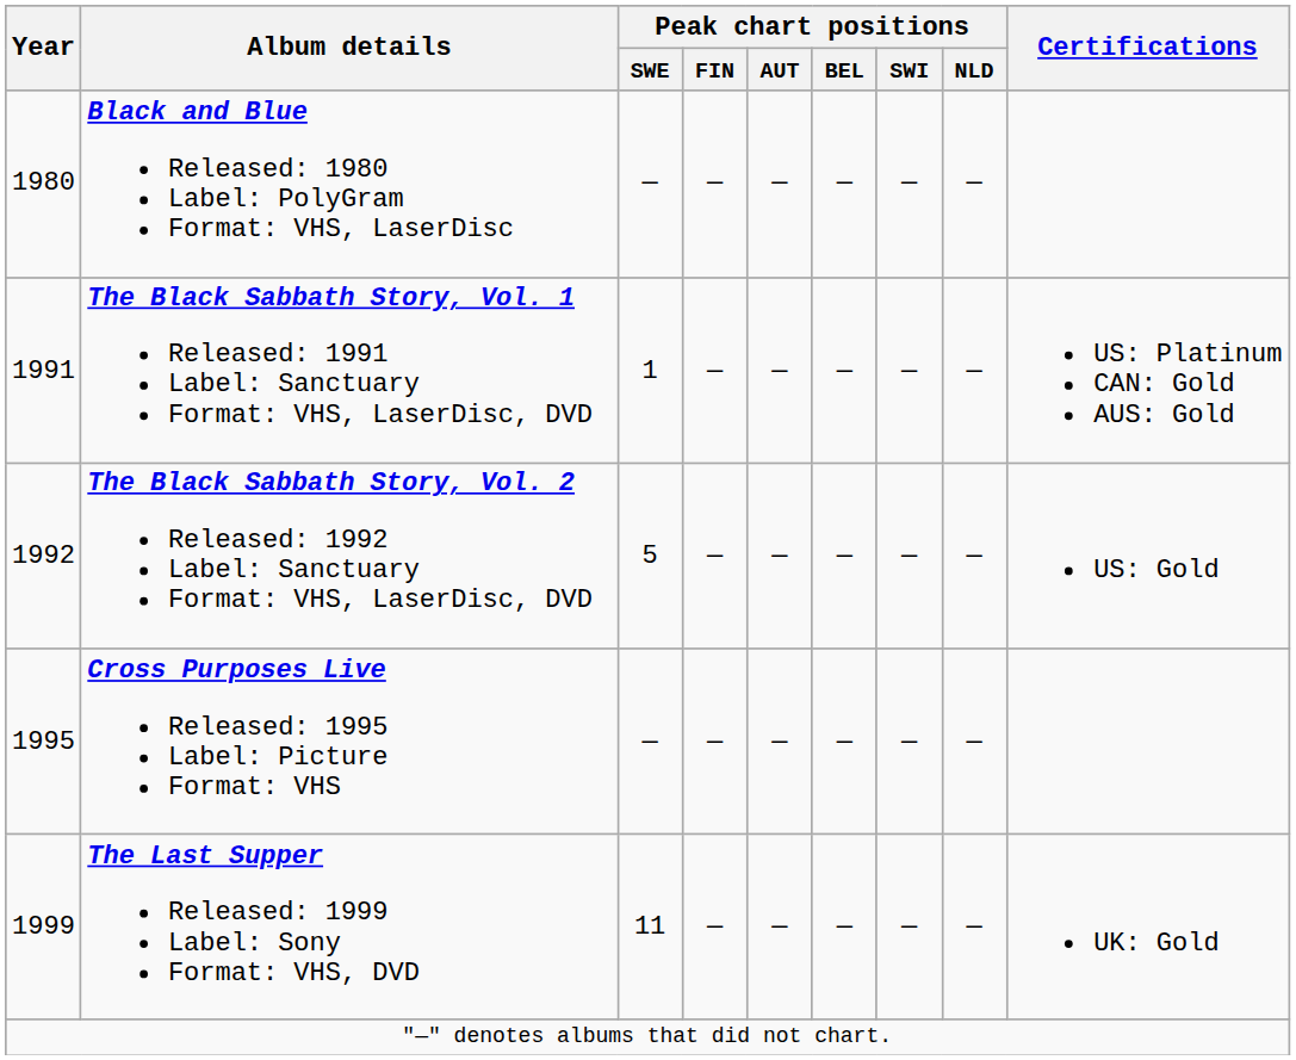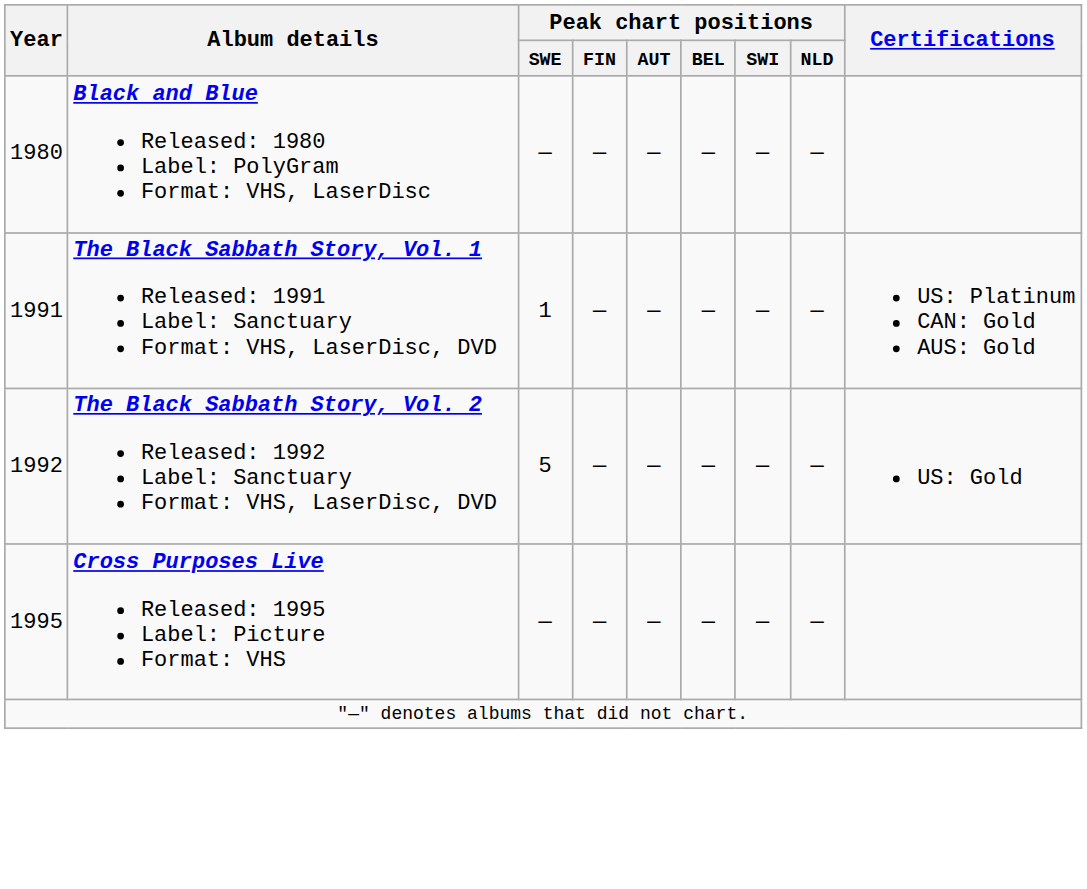- row: 1999 | The Last Supper Released: 1999 Label: Sony Format: VHS, DVD | 11 | — | — | — | — | — | UK: Gold
